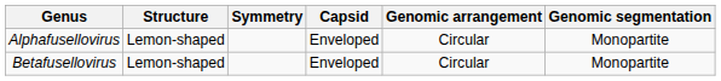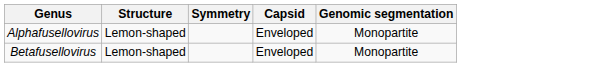- column: Genomic arrangement | Circular | Circular
